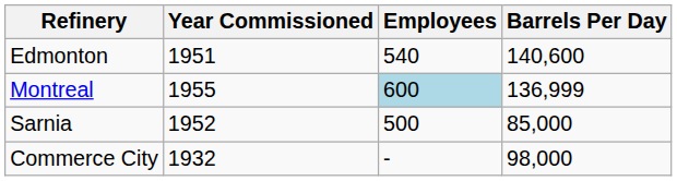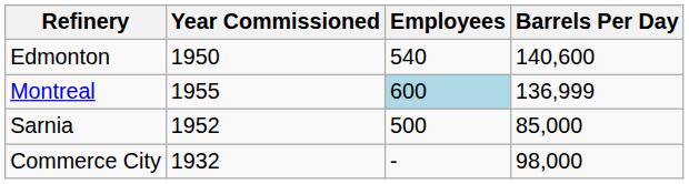Edmonton | Year Commissioned: 1951 -> 1950
